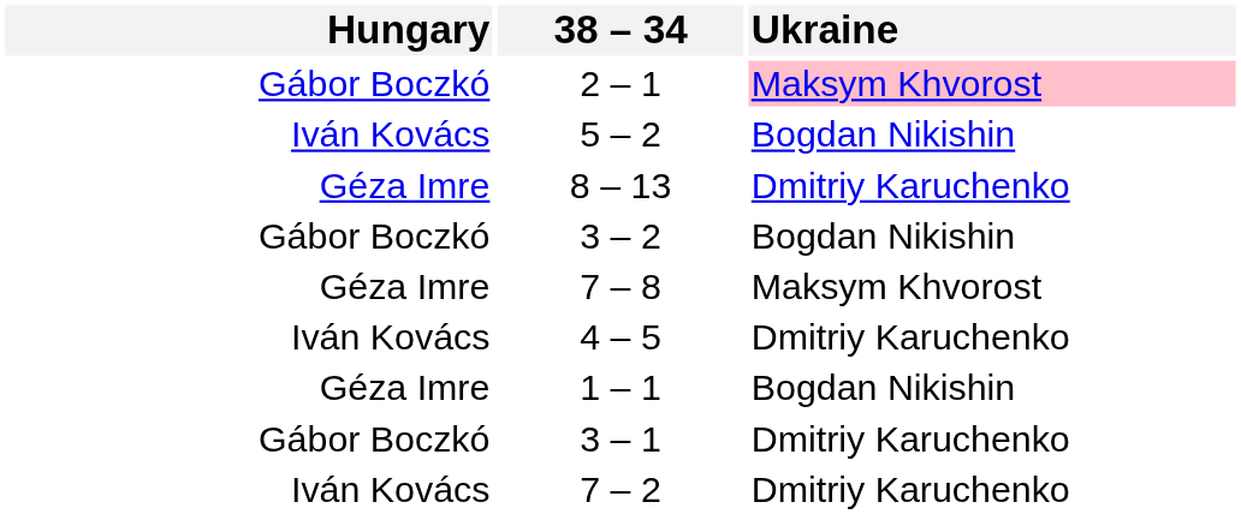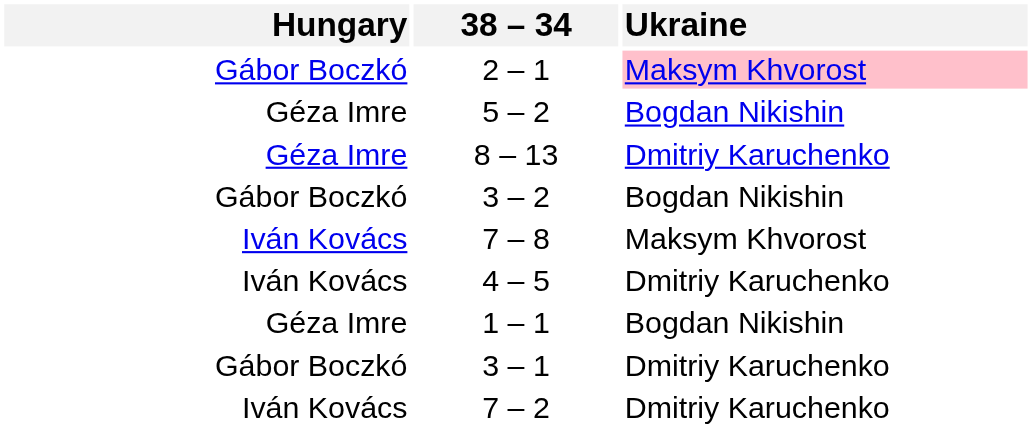5 – 2 | Hungary: Iván Kovács -> Géza Imre
7 – 8 | Hungary: Géza Imre -> Iván Kovács
